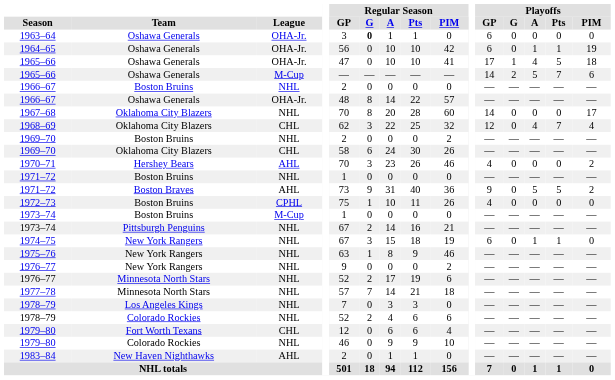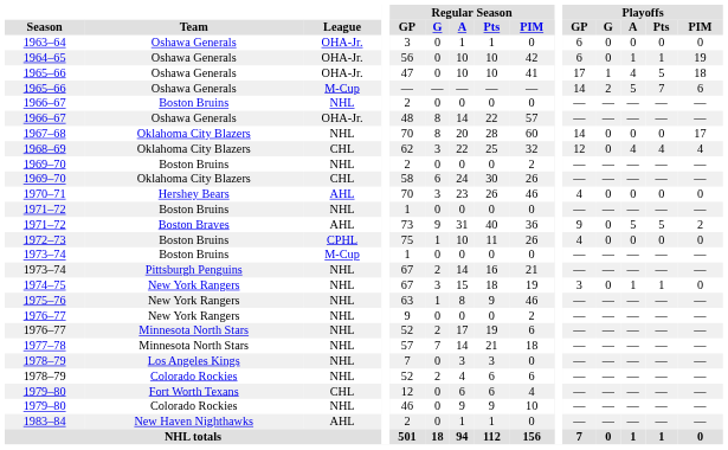1963–64 | Regular Season / G: bold -> normal
1968–69 | Playoffs / Pts: 7 -> 4
1970–71 | Playoffs / PIM: 2 -> 0
1974–75 | Playoffs / GP: 6 -> 3
